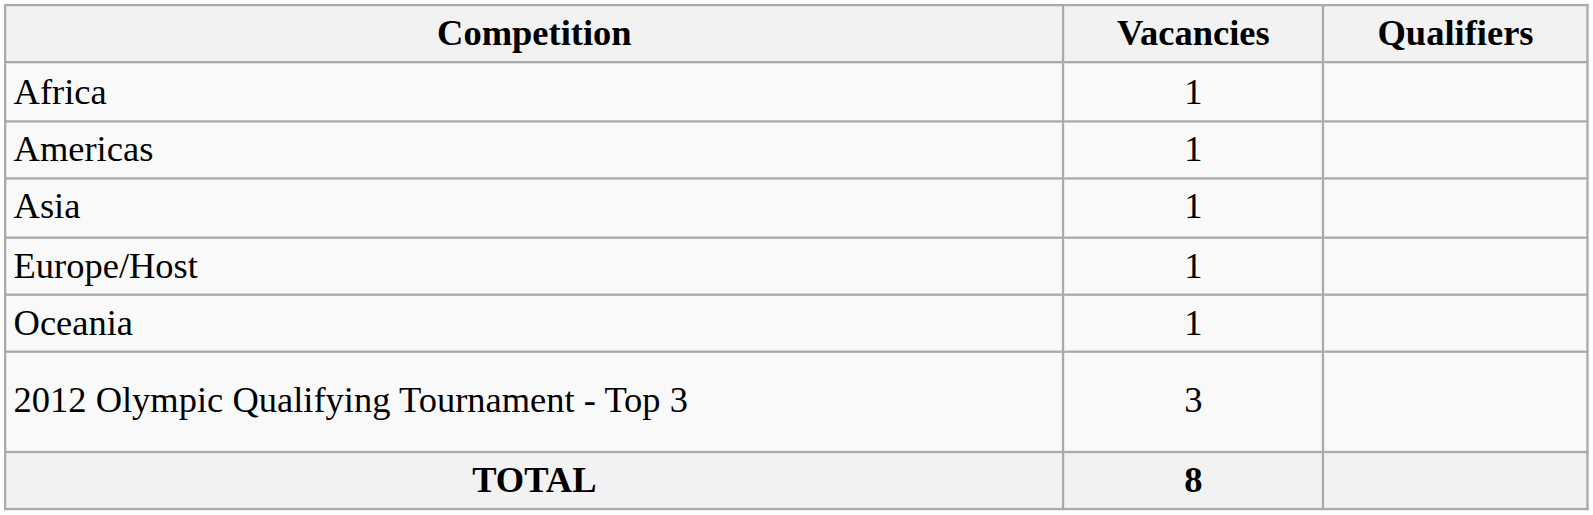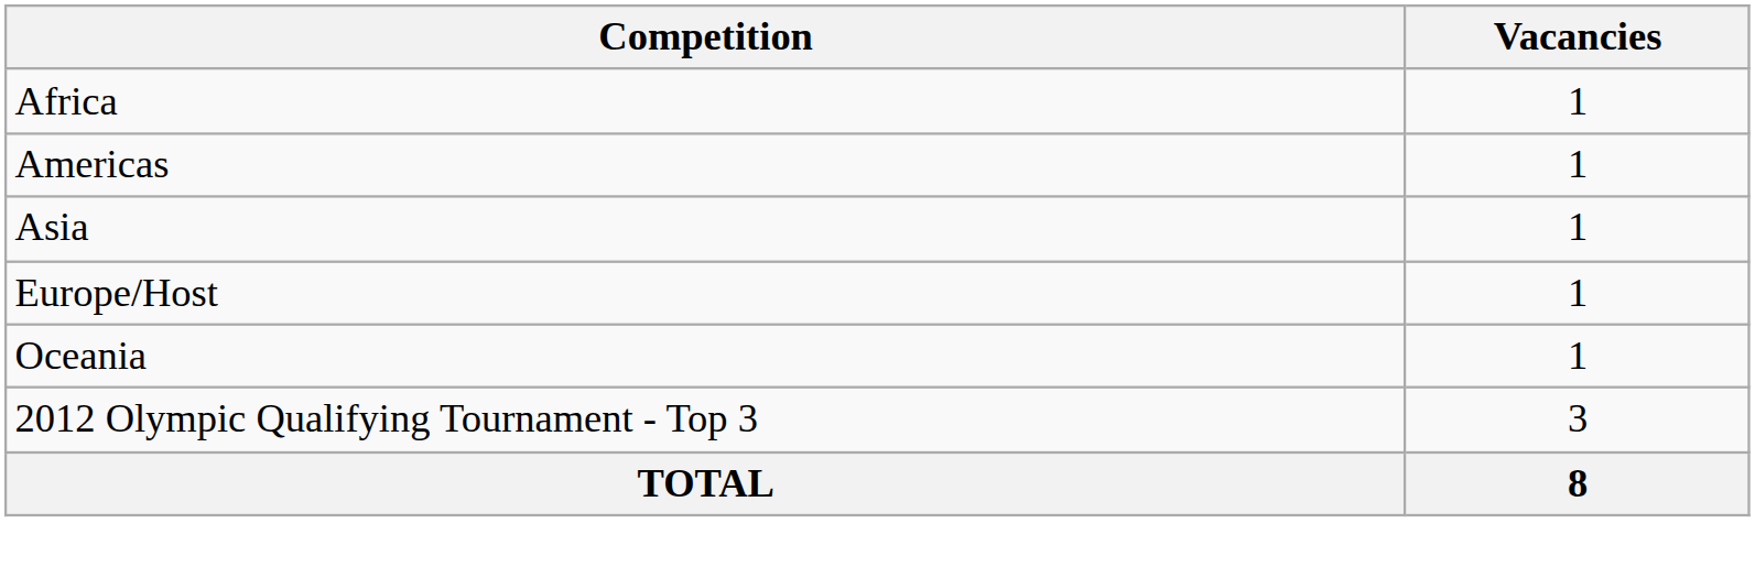- column: Qualifiers
